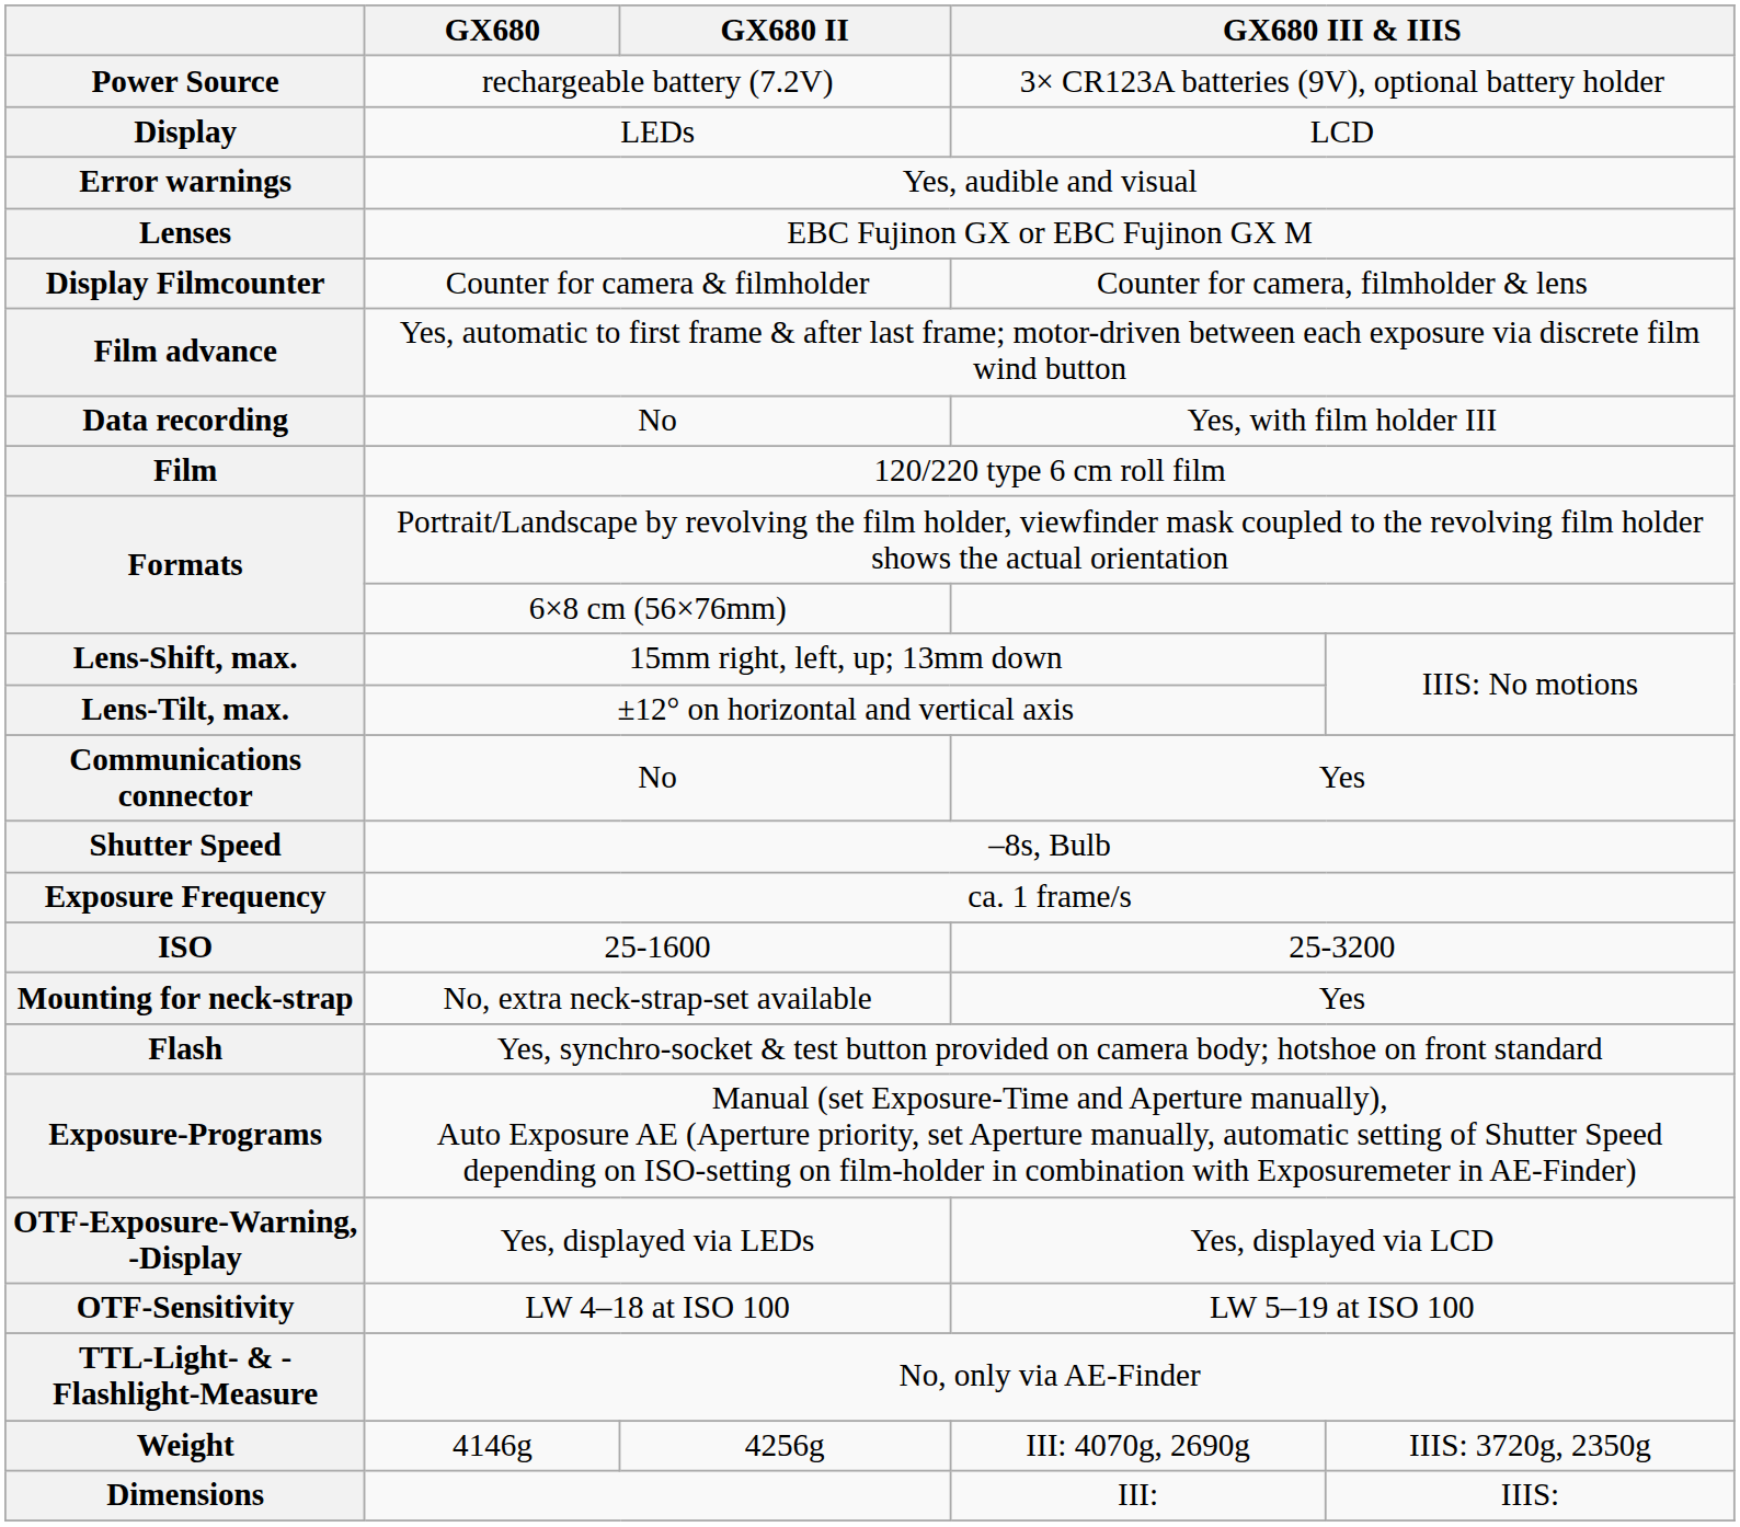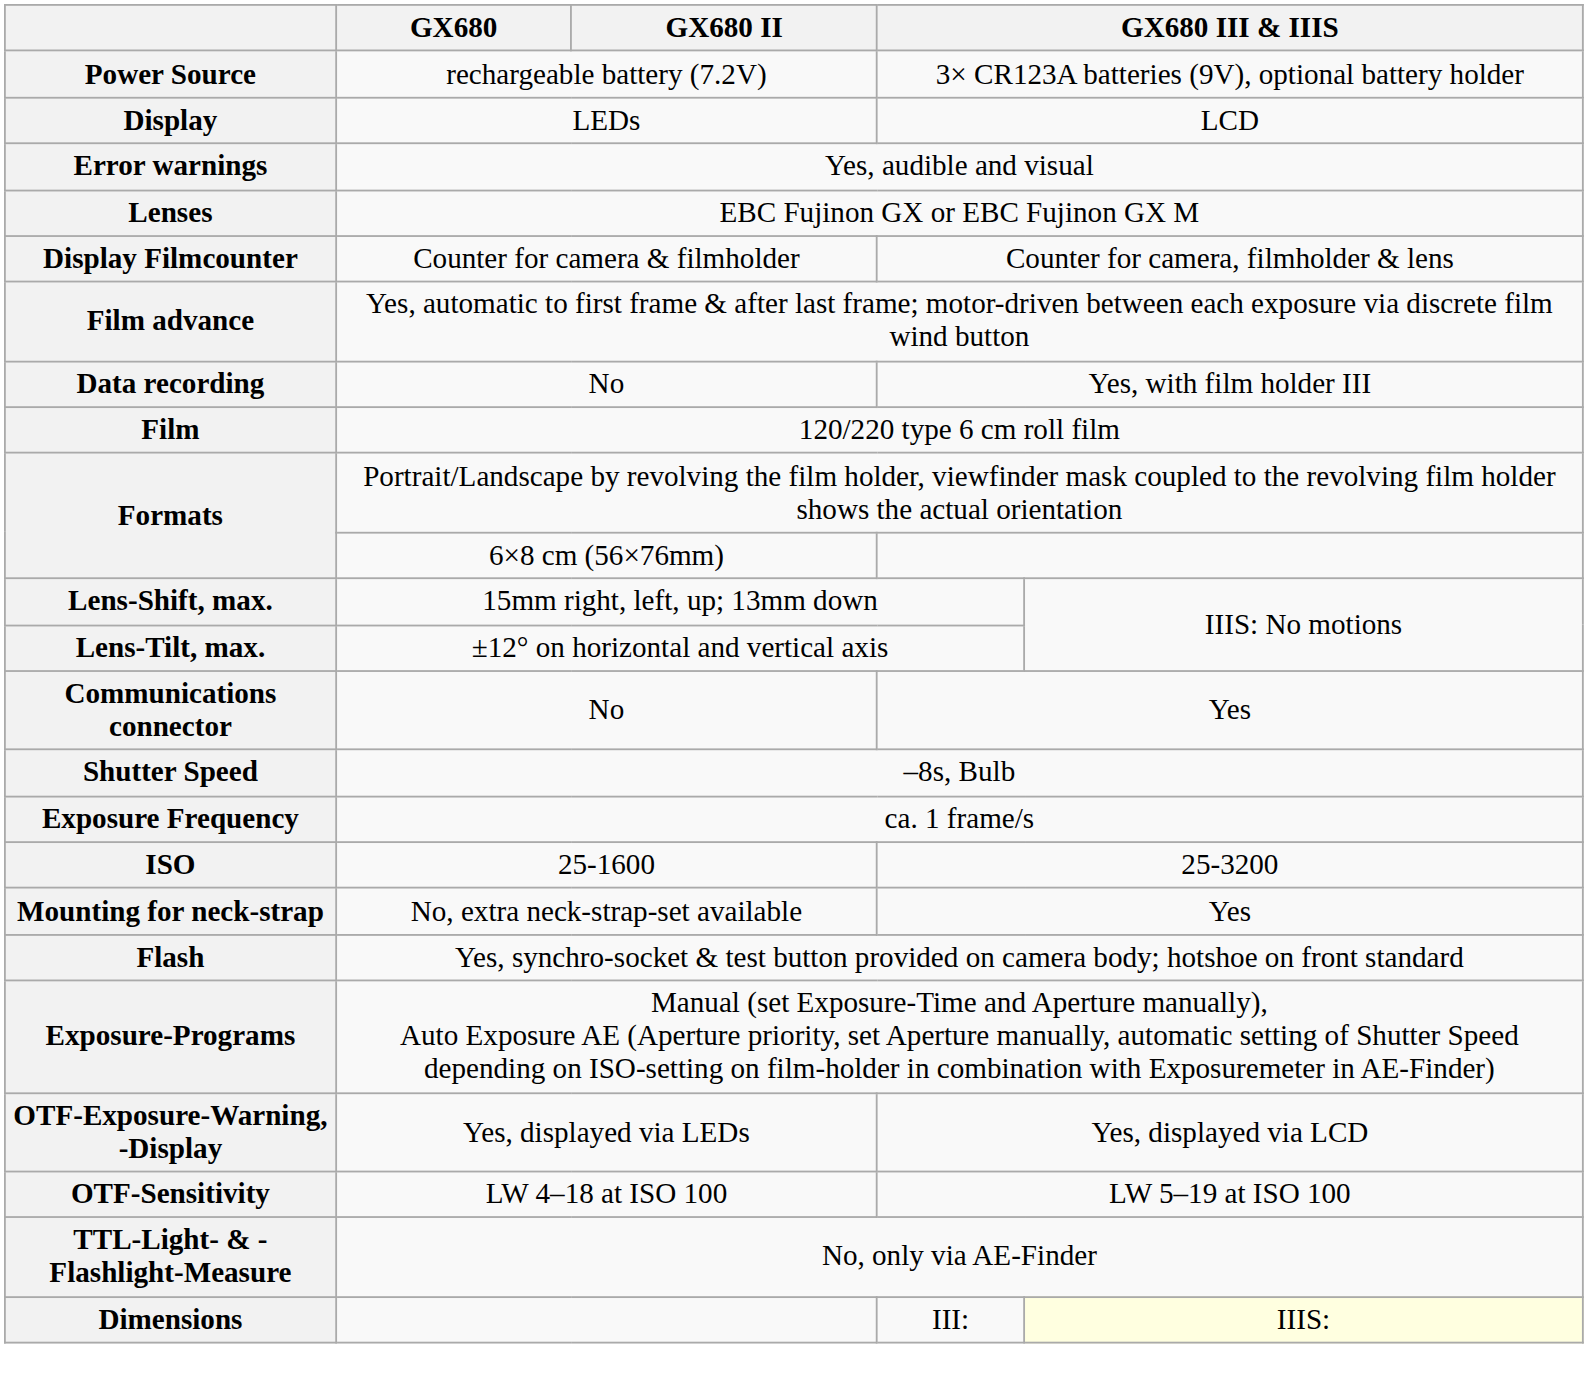- row: Weight | 4146g | 4256g | III: 4070g, 2690g | IIIS: 3720g, 2350g
Dimensions | column 5: no background -> lightyellow background
